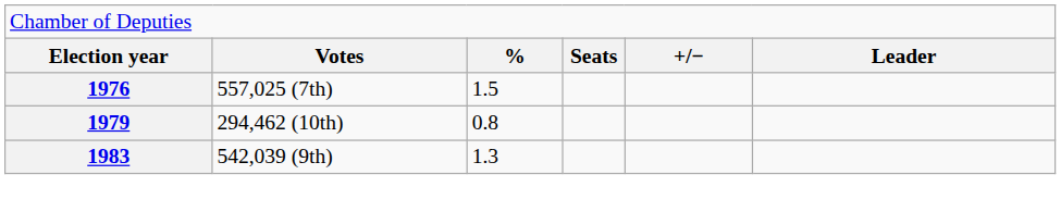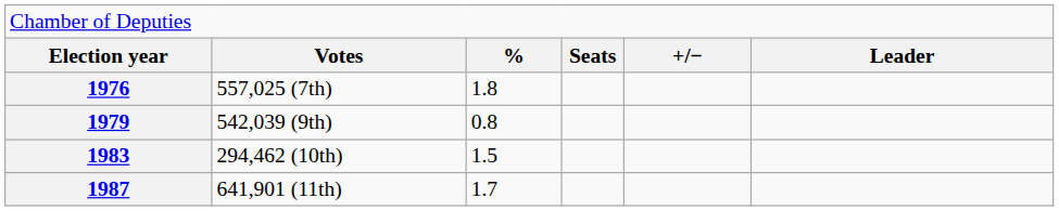1976 | column 3: 1.5 -> 1.8
1979 | column 2: 294,462 (10th) -> 542,039 (9th)
1983 | column 2: 542,039 (9th) -> 294,462 (10th)
1983 | column 3: 1.3 -> 1.5
+ row: 1987 | 641,901 (11th) | 1.7
